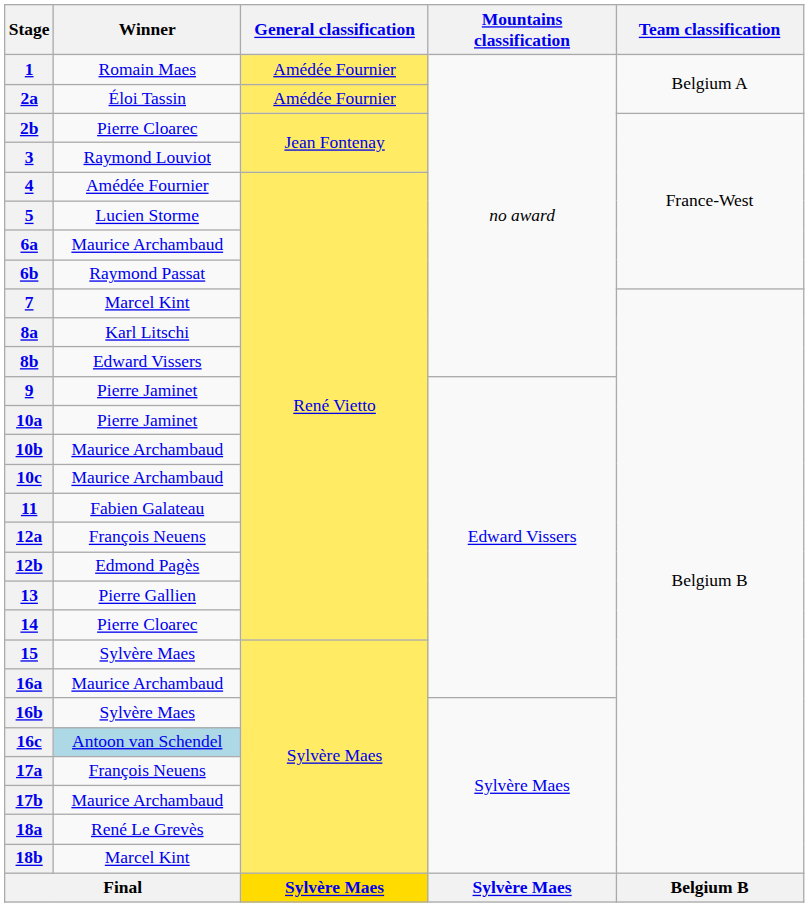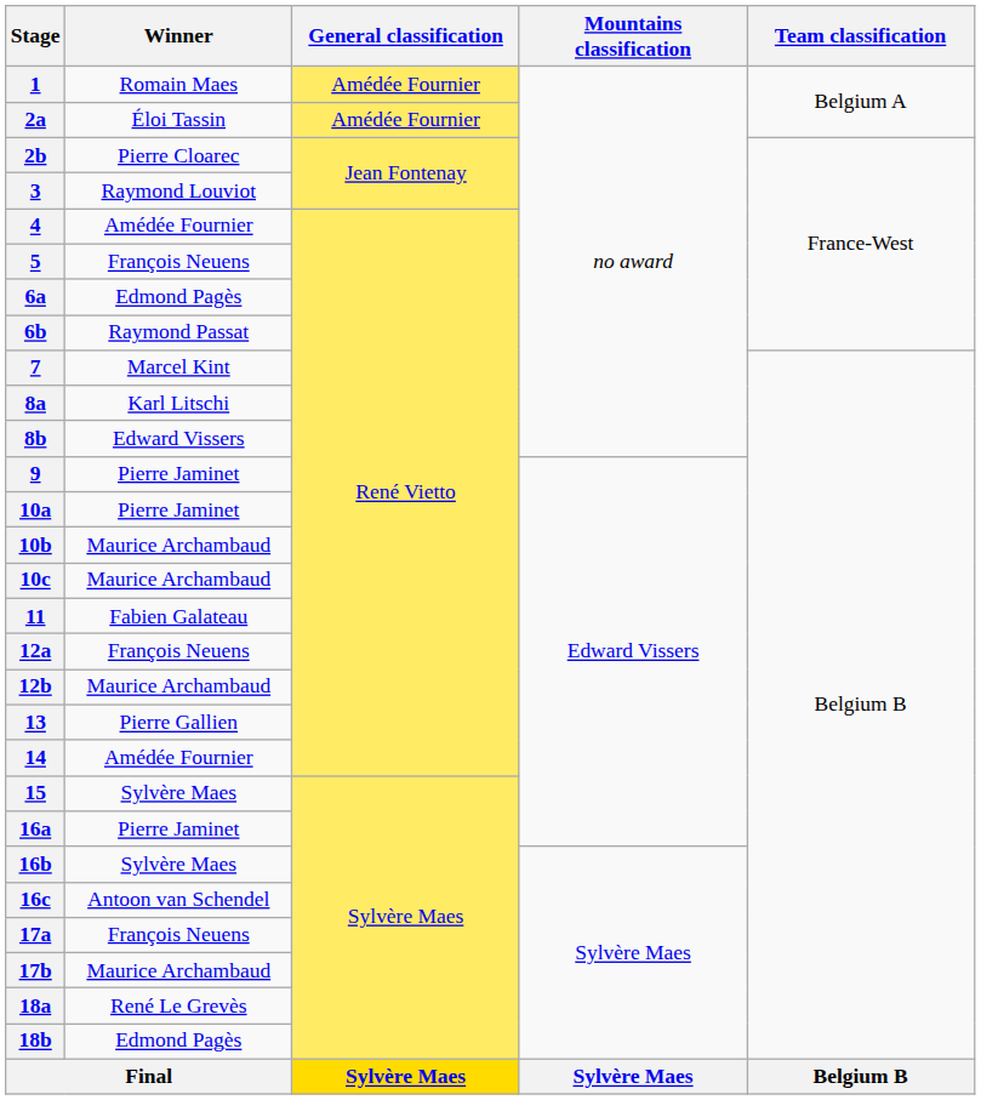5 | Winner: Lucien Storme -> François Neuens
6a | Winner: Maurice Archambaud -> Edmond Pagès
12b | Winner: Edmond Pagès -> Maurice Archambaud
14 | Winner: Pierre Cloarec -> Amédée Fournier
16a | Winner: Maurice Archambaud -> Pierre Jaminet
16c | Winner: lightblue background -> no background
18b | Winner: Marcel Kint -> Edmond Pagès
